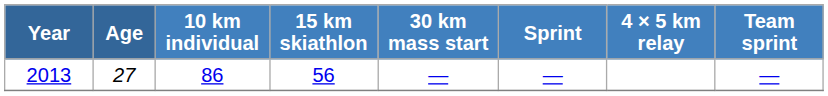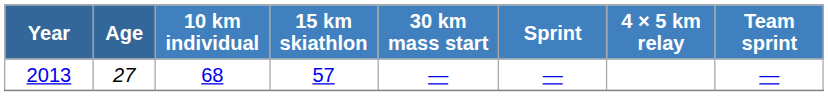2013 | 10 km individual: 86 -> 68
2013 | 15 km skiathlon: 56 -> 57
